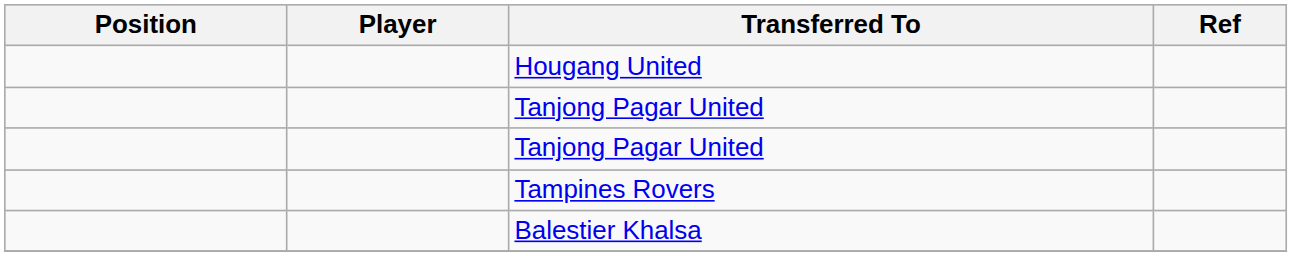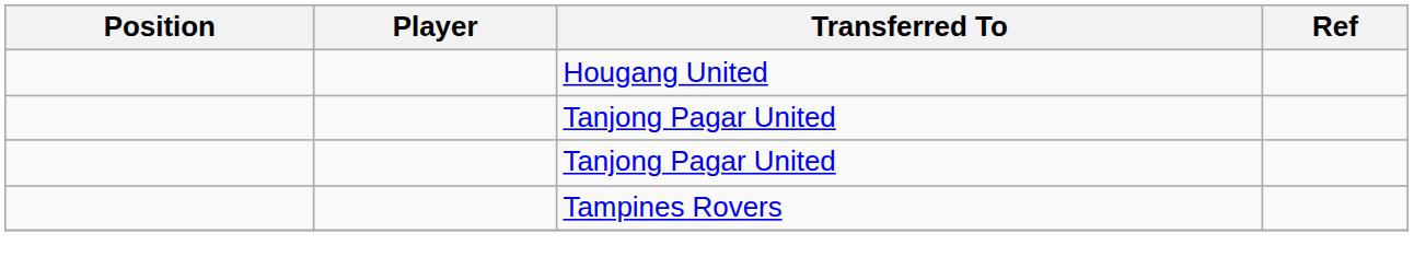- row: Balestier Khalsa
